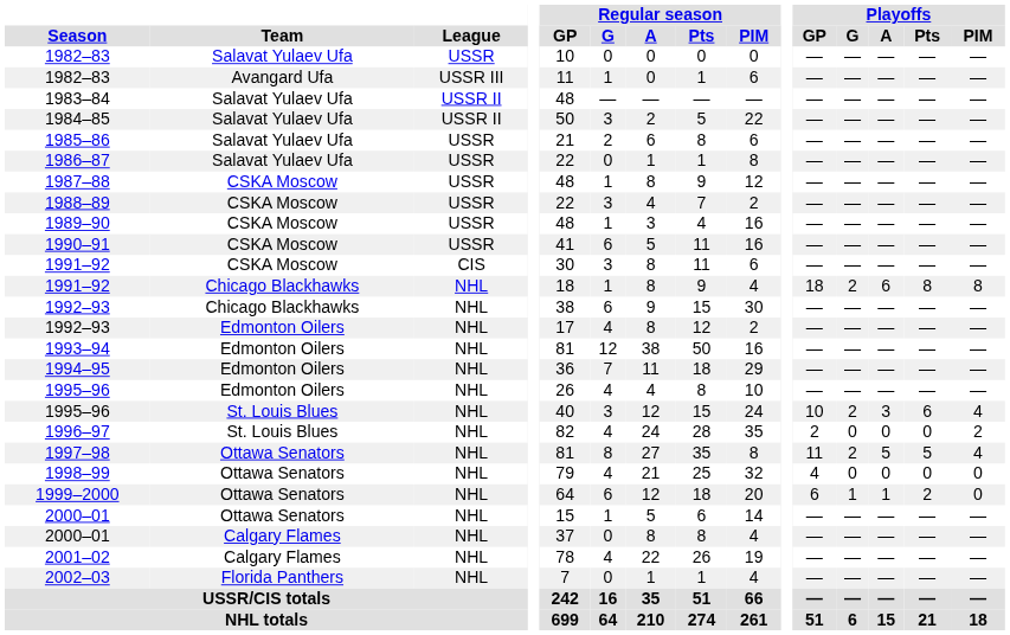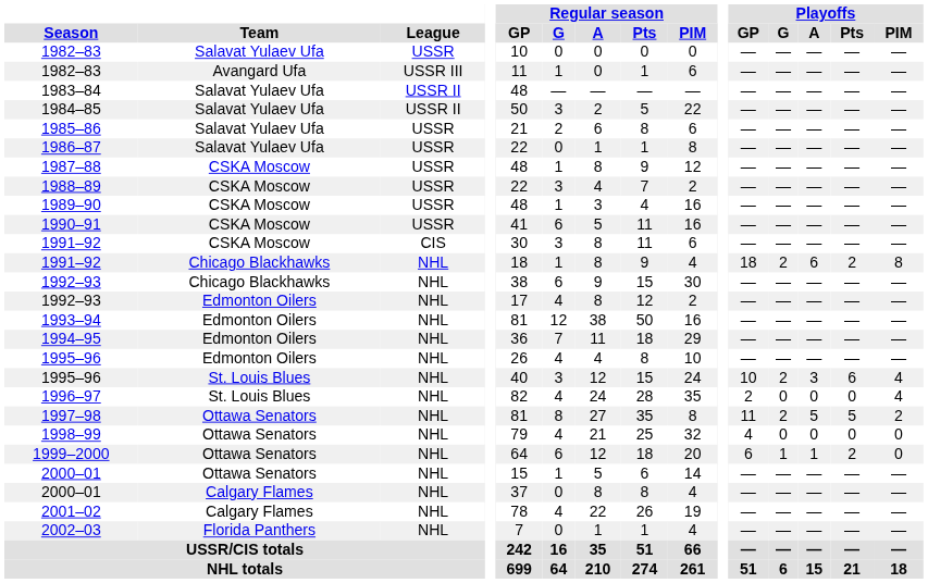1991–92 / Chicago Blackhawks | Playoffs / Pts: 8 -> 2
1996–97 | Playoffs / PIM: 2 -> 4
1997–98 | Playoffs / PIM: 4 -> 2
